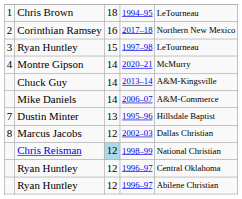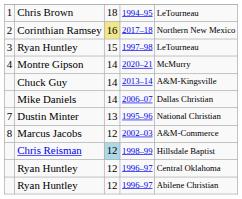2017–18 | column 3: no background -> khaki background
2006–07 | column 5: A&M-Commerce -> Dallas Christian
1995–96 | column 5: Hillsdale Baptist -> National Christian
2002–03 | column 5: Dallas Christian -> A&M-Commerce
1998–99 | column 5: National Christian -> Hillsdale Baptist
